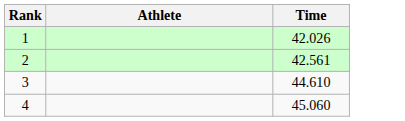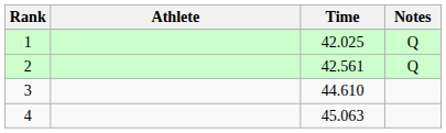+ column: Notes | Q | Q
1 | Time: 42.026 -> 42.025
4 | Time: 45.060 -> 45.063
